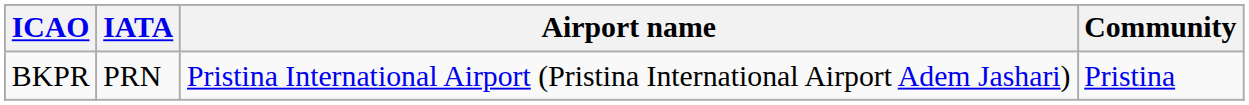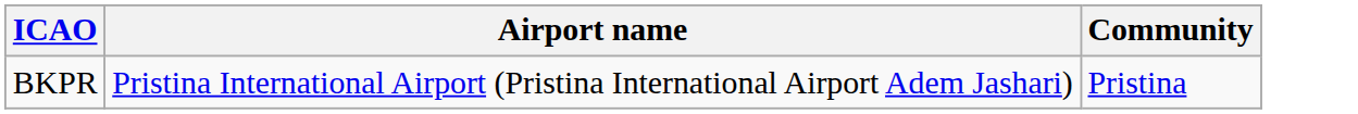- column: IATA | PRN
